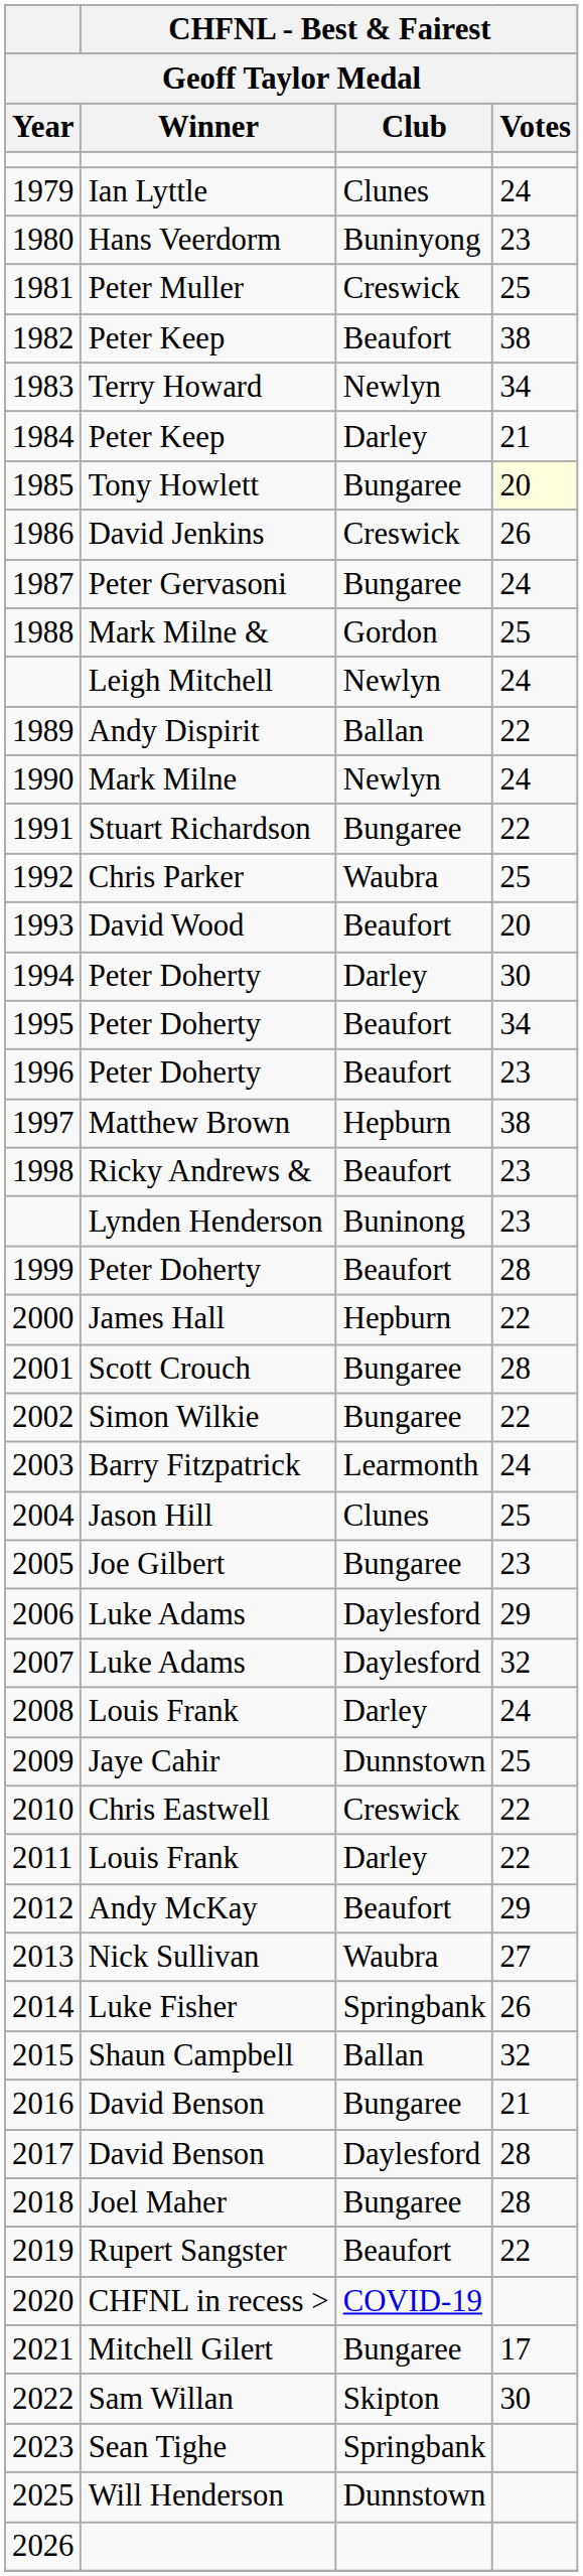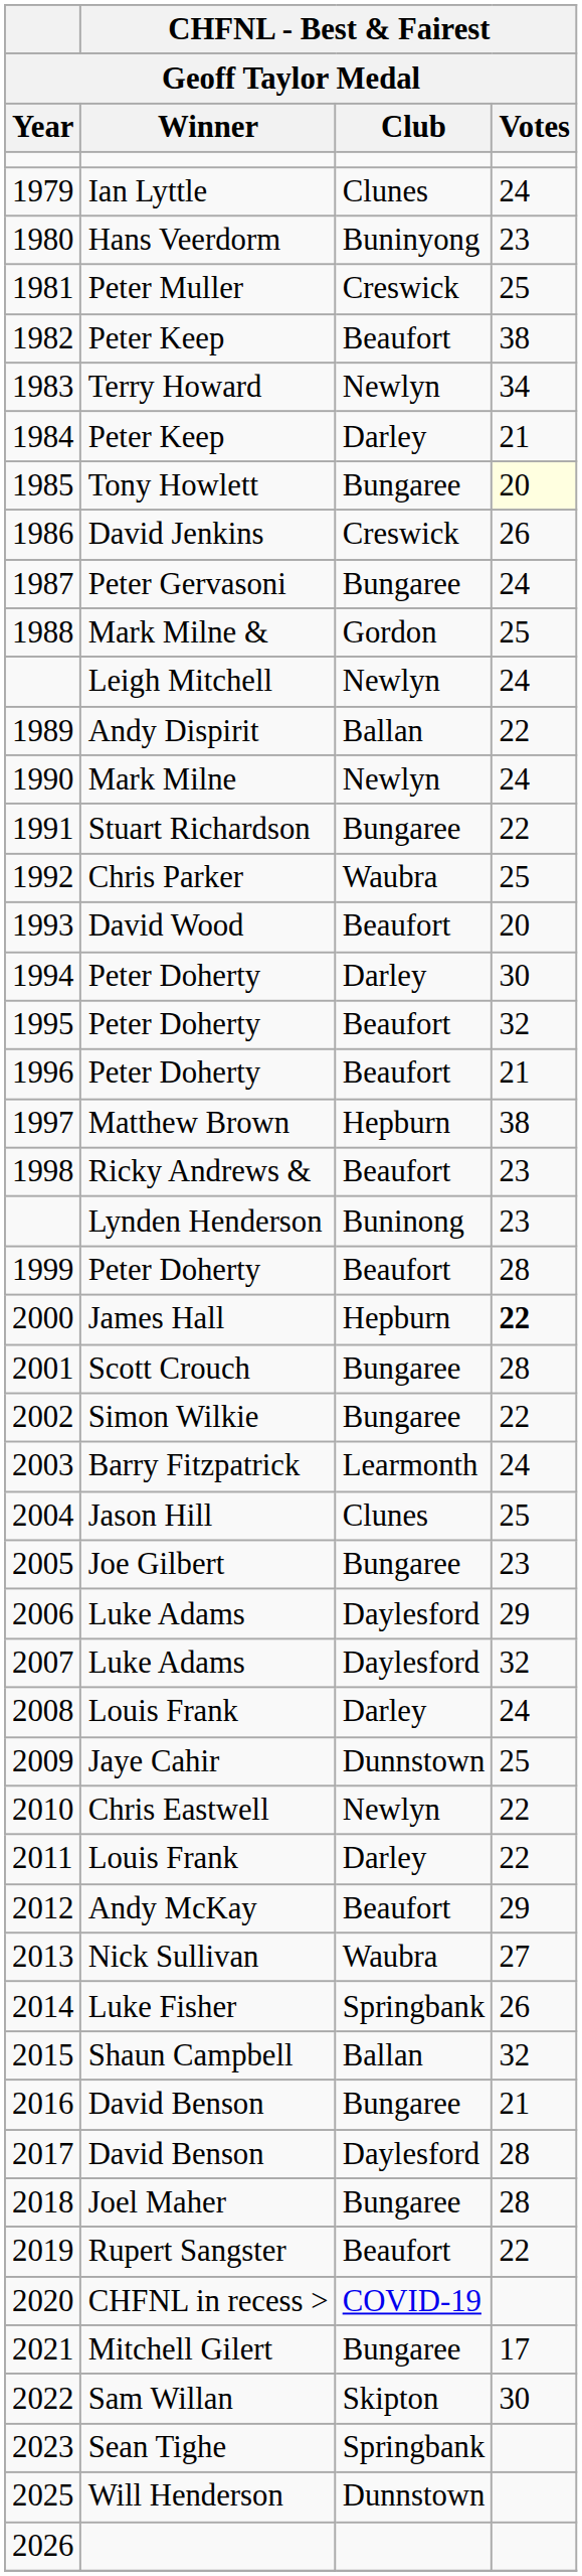1995 | CHFNL - Best & Fairest / Votes: 34 -> 32
1996 | CHFNL - Best & Fairest / Votes: 23 -> 21
2000 | CHFNL - Best & Fairest / Votes: normal -> bold
2010 | CHFNL - Best & Fairest / Club: Creswick -> Newlyn
